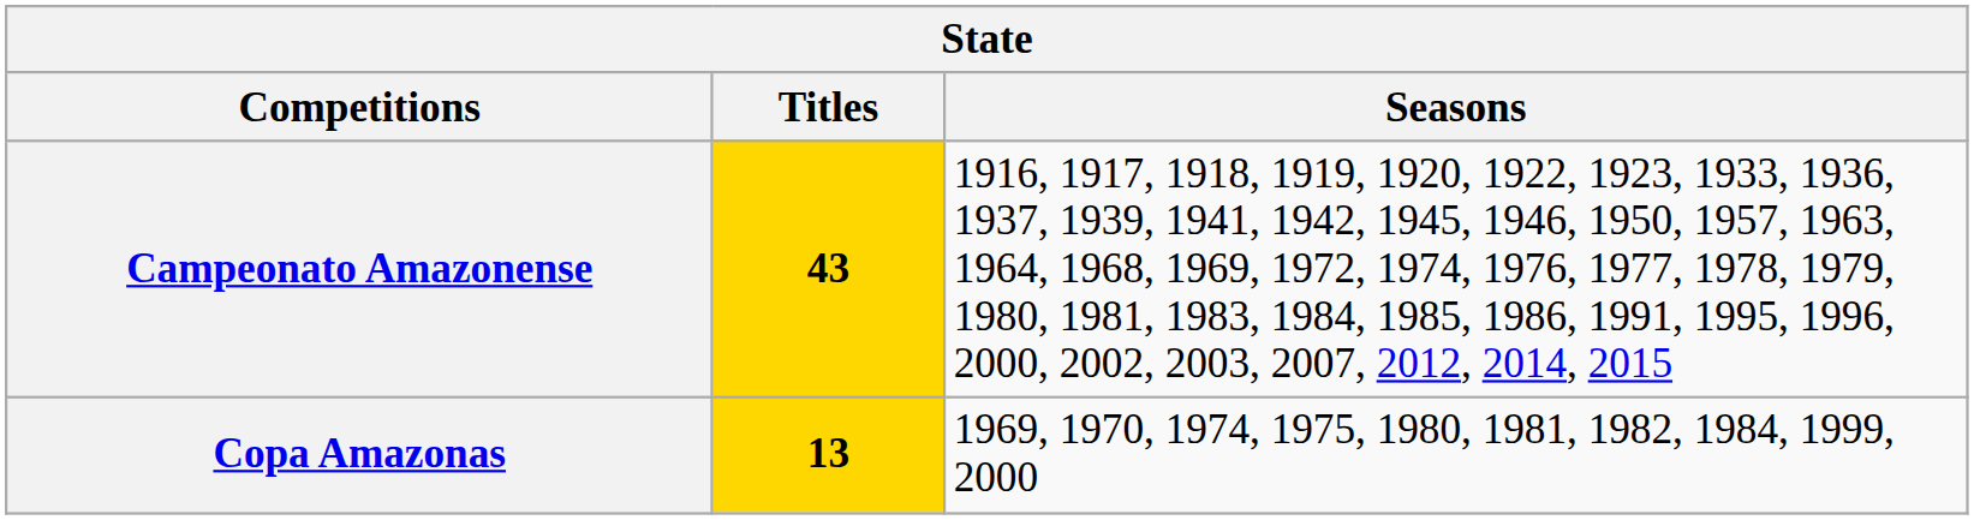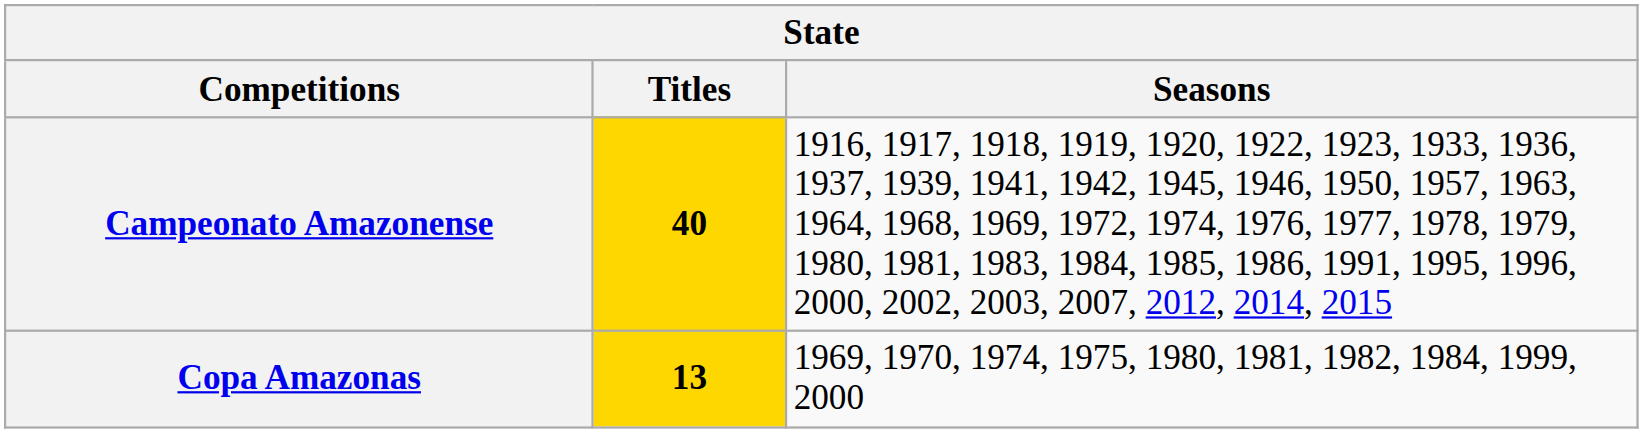Campeonato Amazonense | Titles: 43 -> 40
